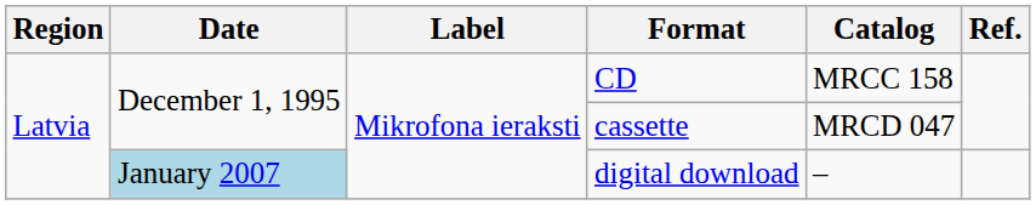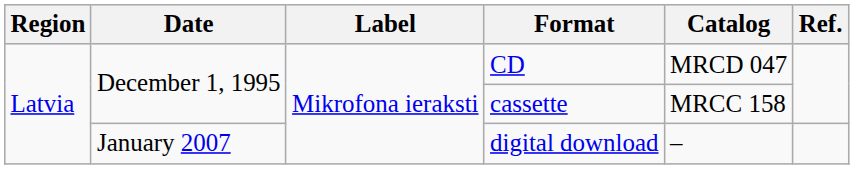CD | Catalog: MRCC 158 -> MRCD 047
cassette | Catalog: MRCD 047 -> MRCC 158
digital download | Date: lightblue background -> no background
